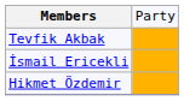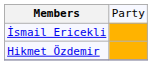- row: Tevfik Akbak
